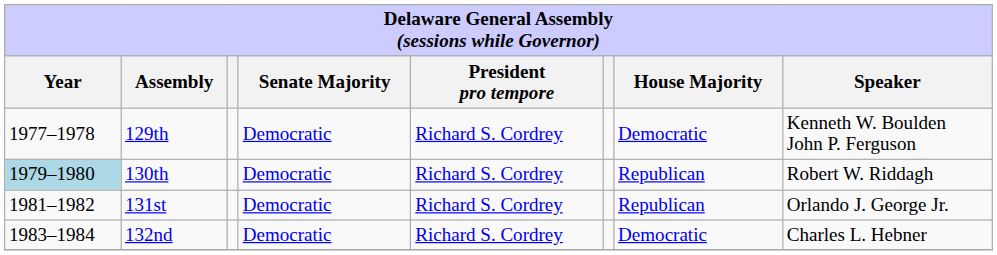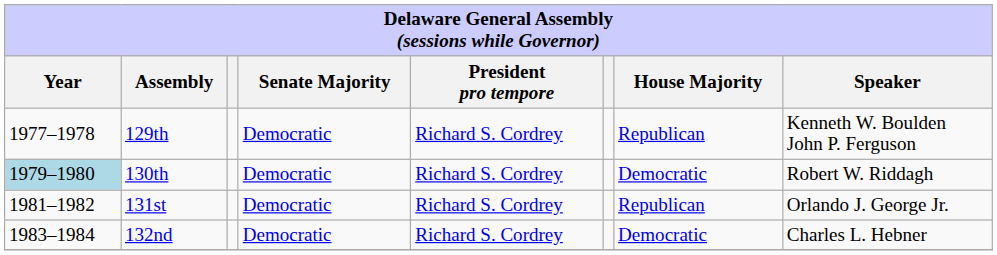129th | House Majority: Democratic -> Republican
130th | House Majority: Republican -> Democratic
